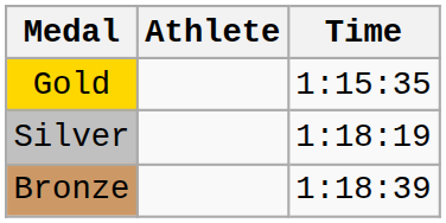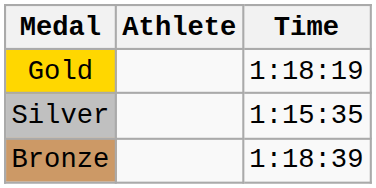Gold | Time: 1:15:35 -> 1:18:19
Silver | Time: 1:18:19 -> 1:15:35
